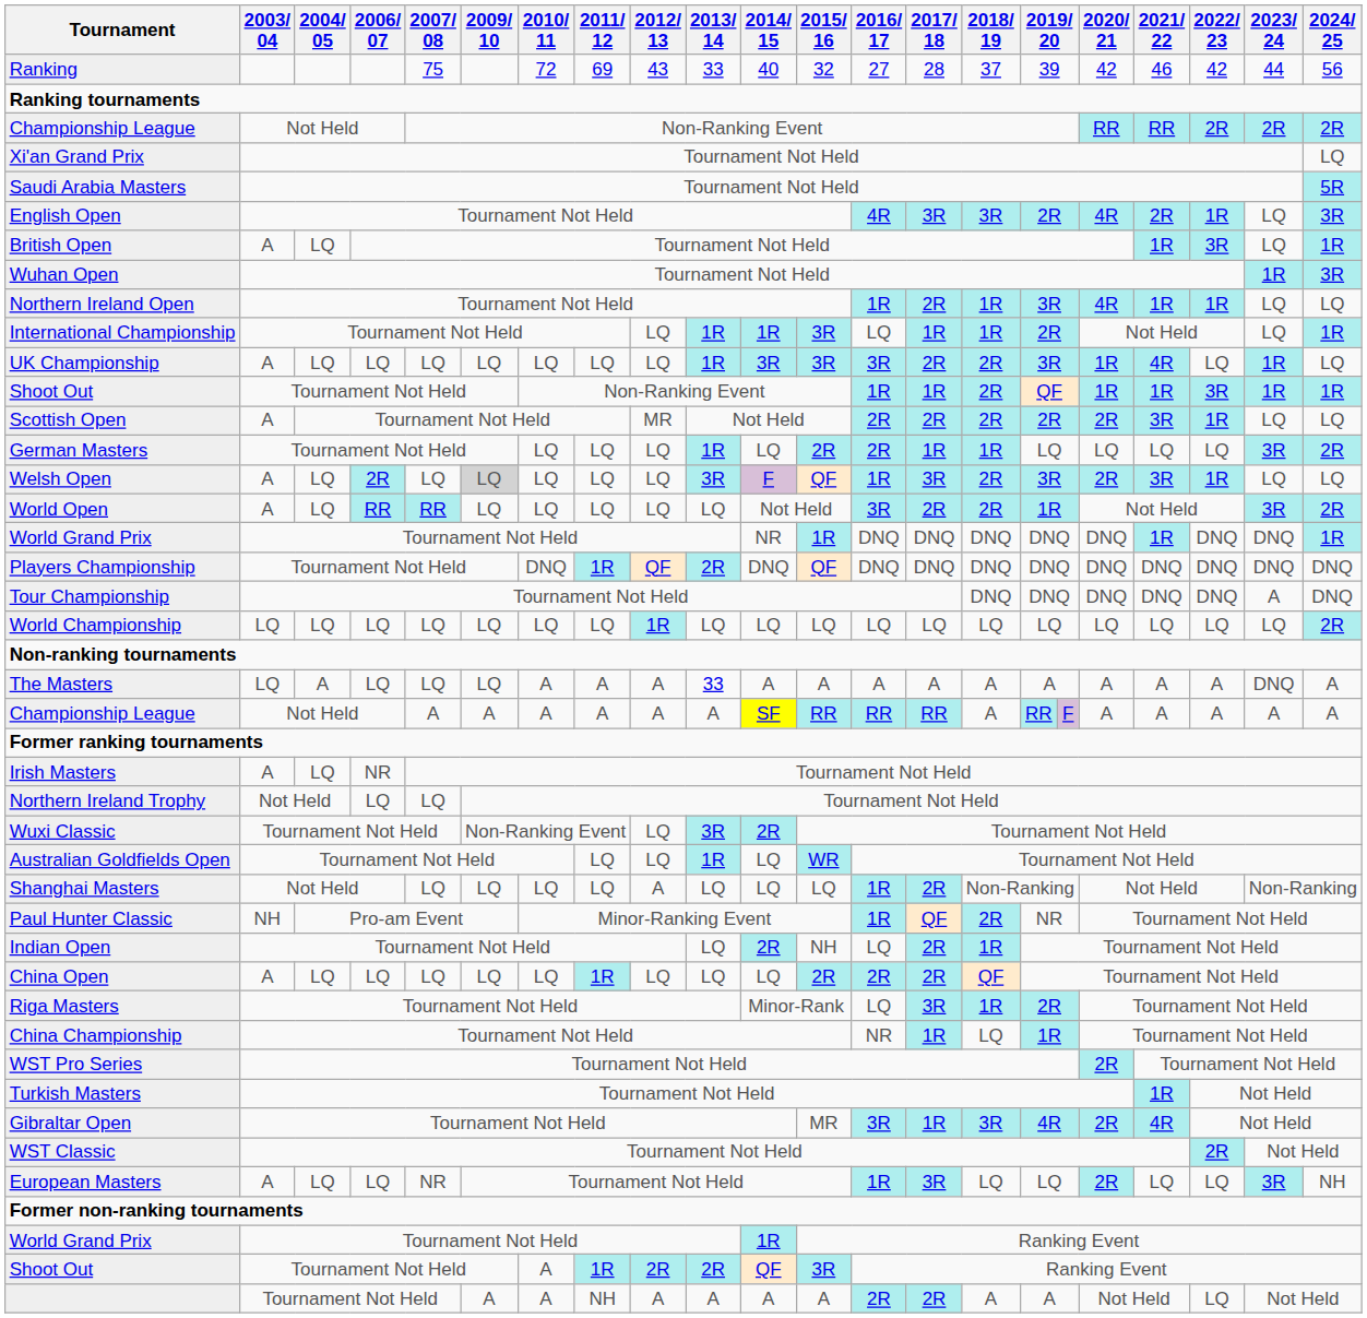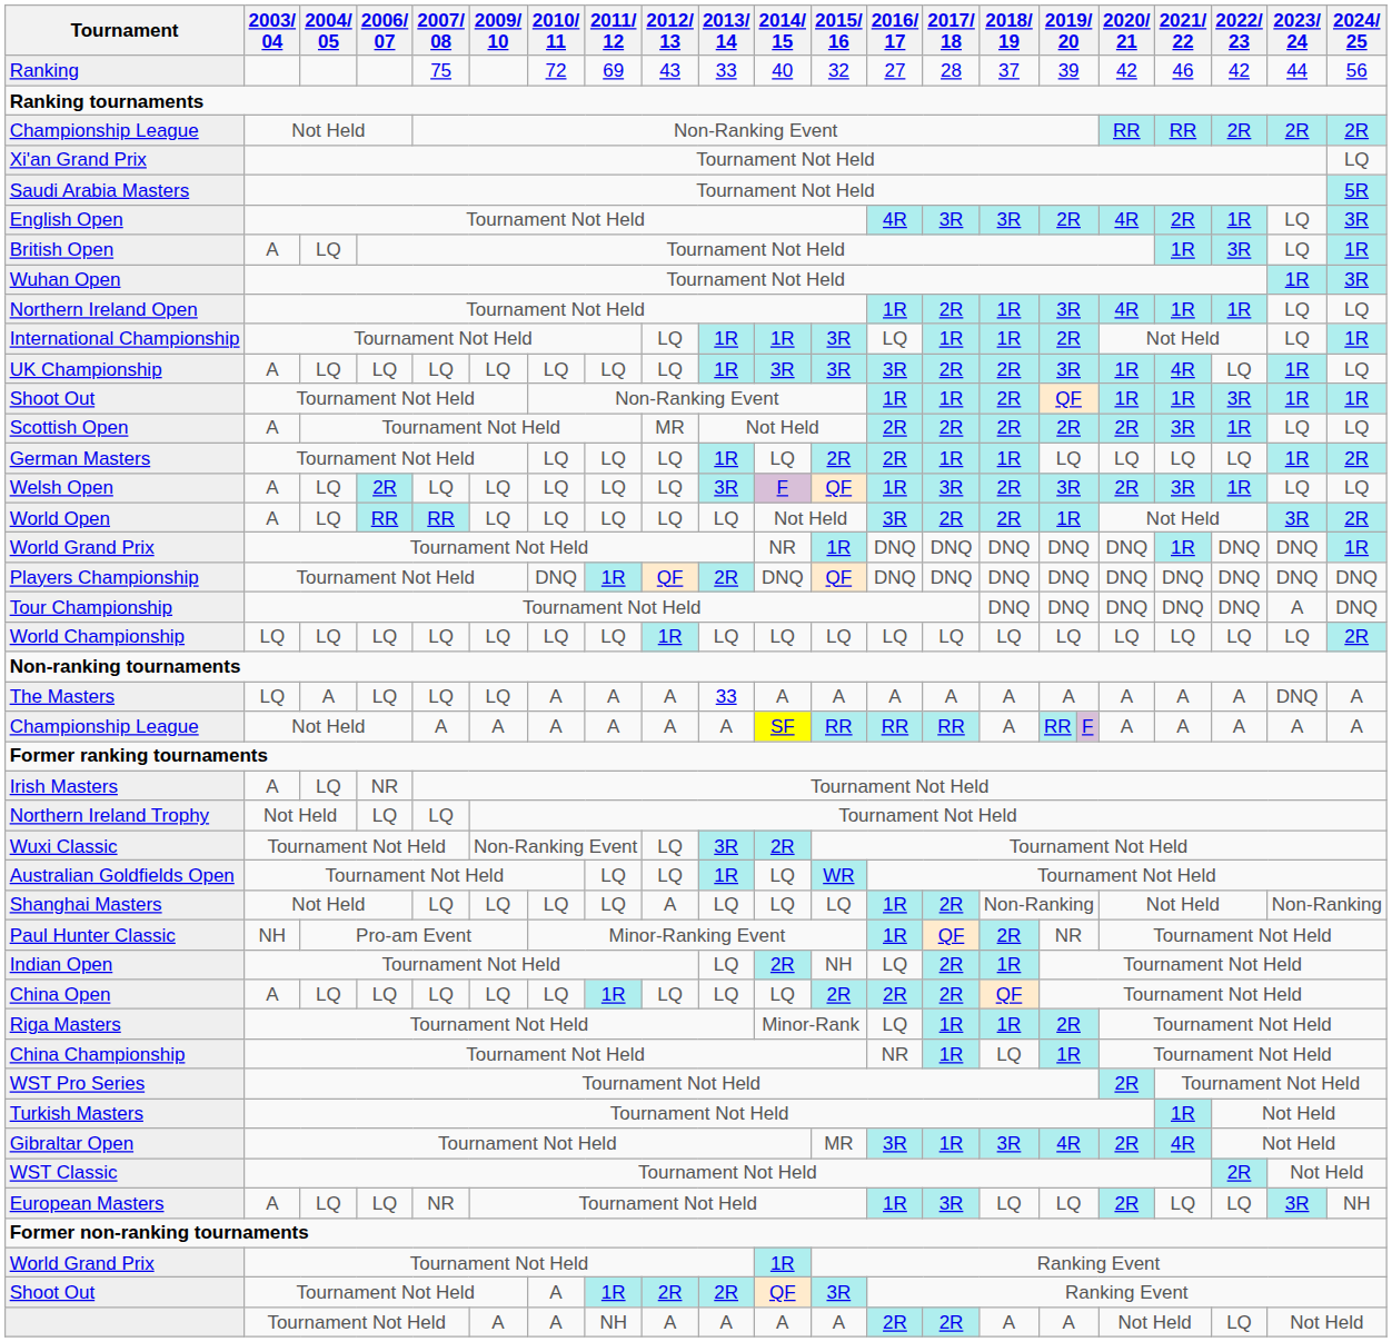German Masters | 2023/ 24: 3R -> 1R
Welsh Open | 2009/ 10: lightgrey background -> no background
Riga Masters | 2017/ 18: 3R -> 1R
